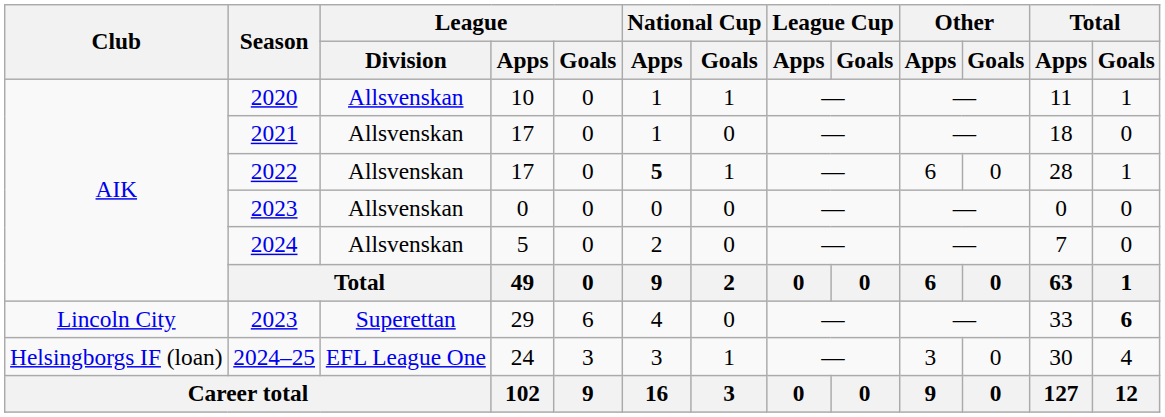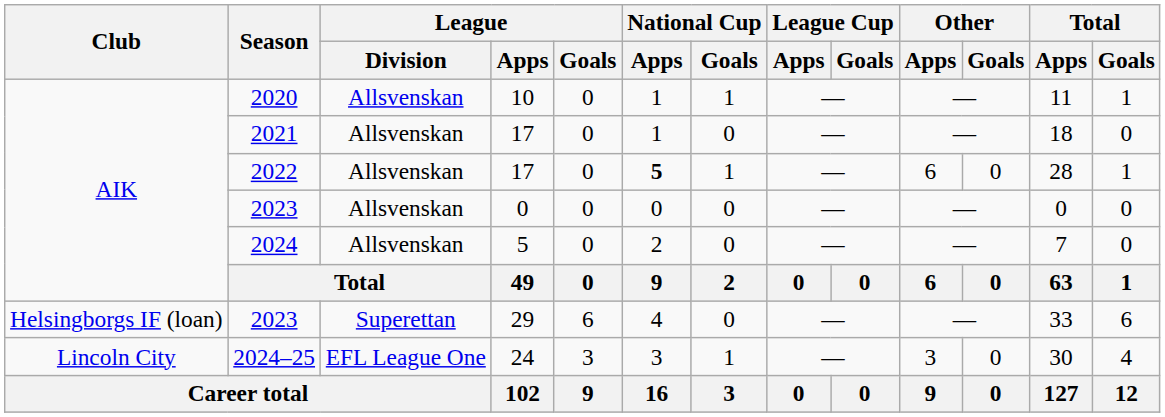2023 / 29 | Club: Lincoln City -> Helsingborgs IF (loan)
2023 / 29 | Total / Goals: bold -> normal
2024–25 | Club: Helsingborgs IF (loan) -> Lincoln City
